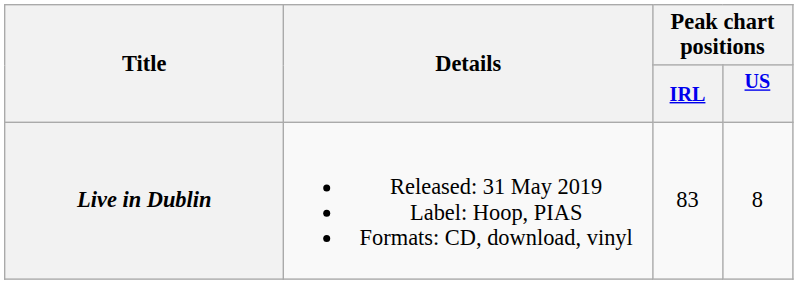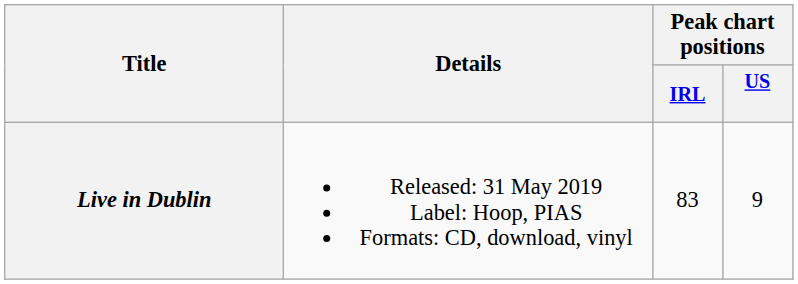Live in Dublin | Peak chart positions / US: 8 -> 9
